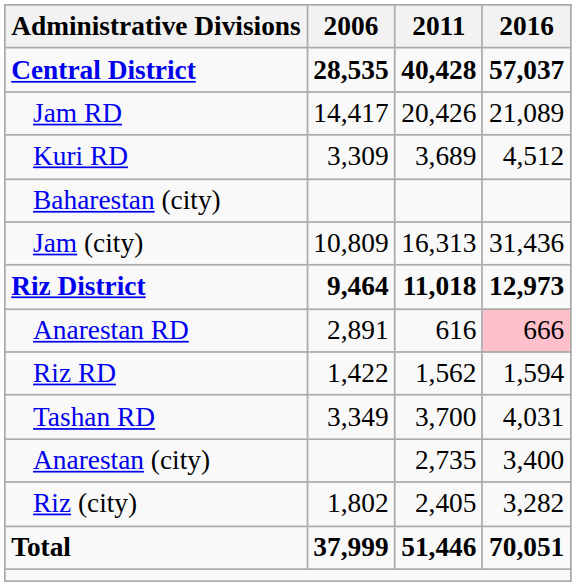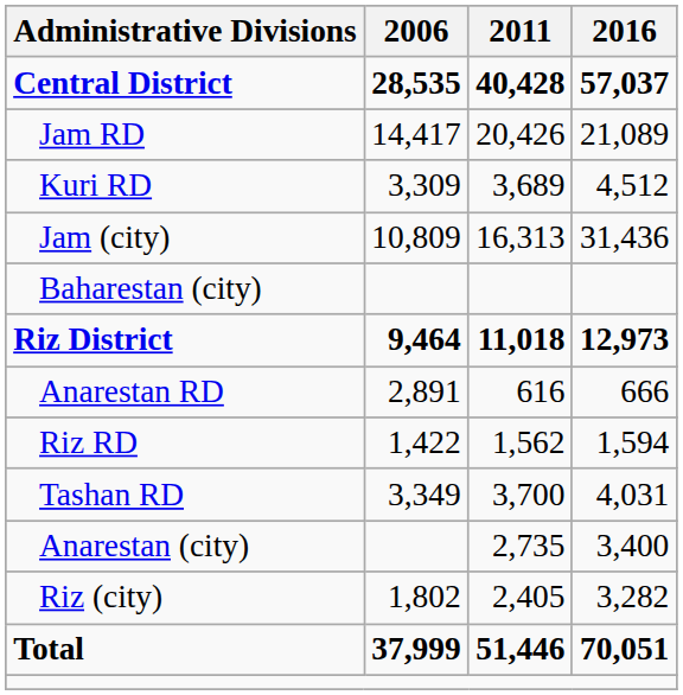rows swapped: Baharestan (city) <-> Jam (city)
Anarestan RD | 2016: pink background -> no background
